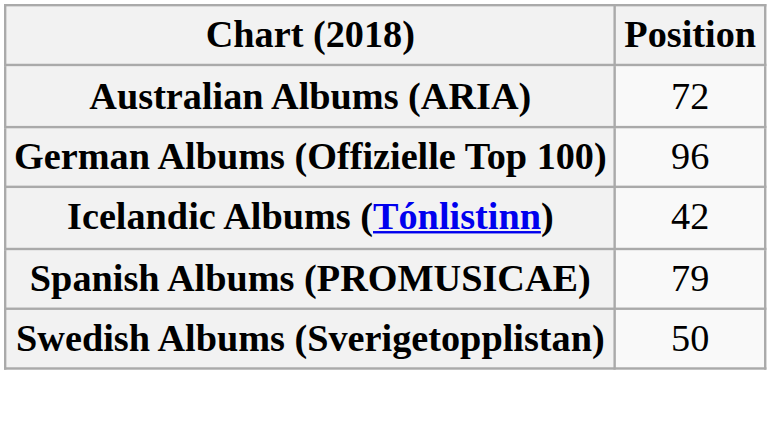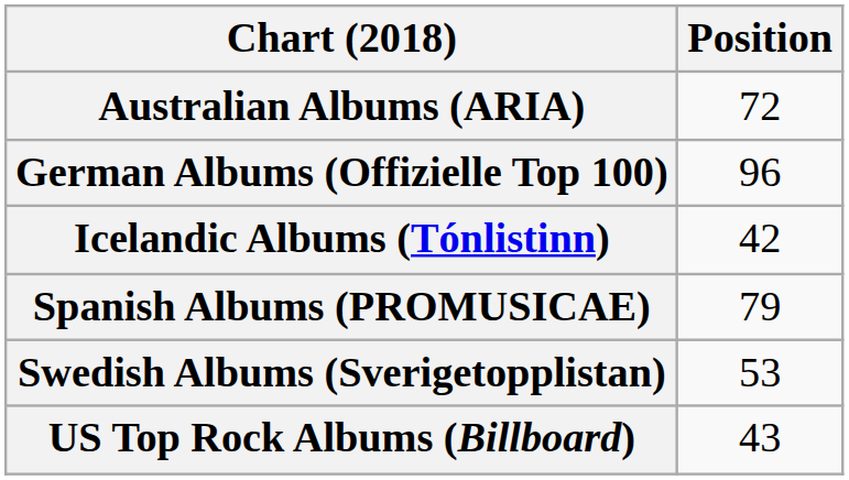Swedish Albums (Sverigetopplistan) | Position: 50 -> 53
+ row: US Top Rock Albums (Billboard) | 43
